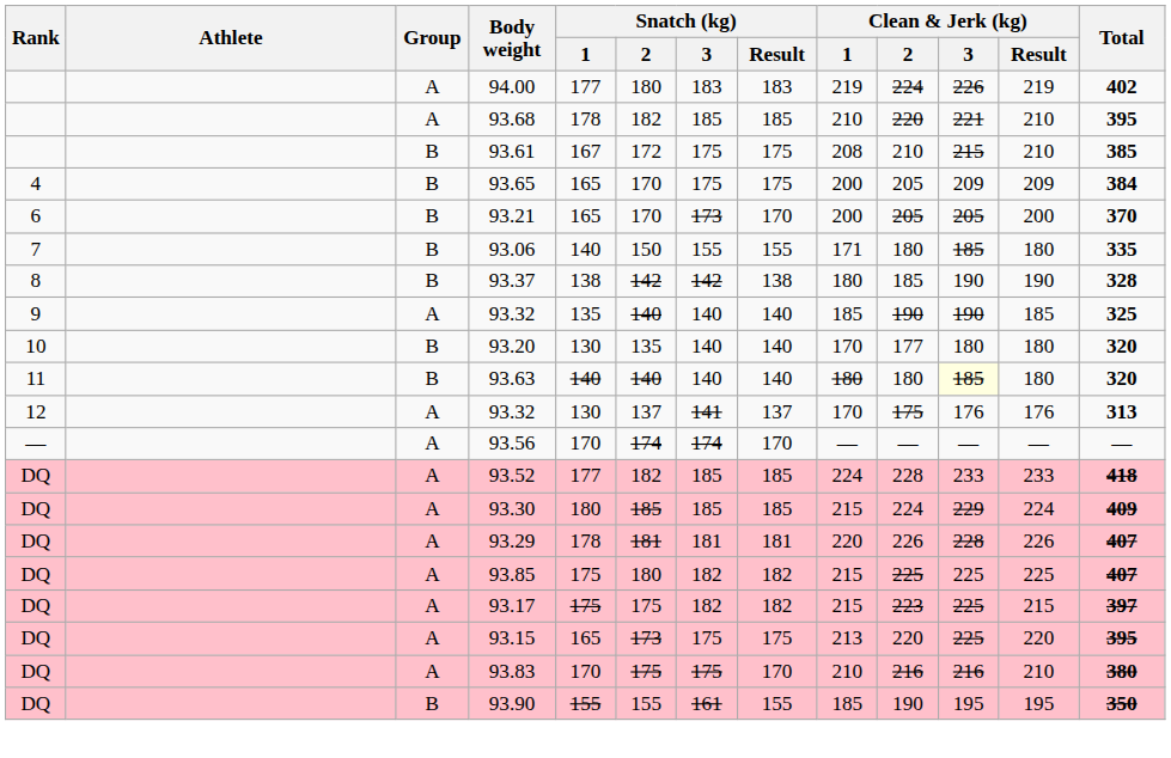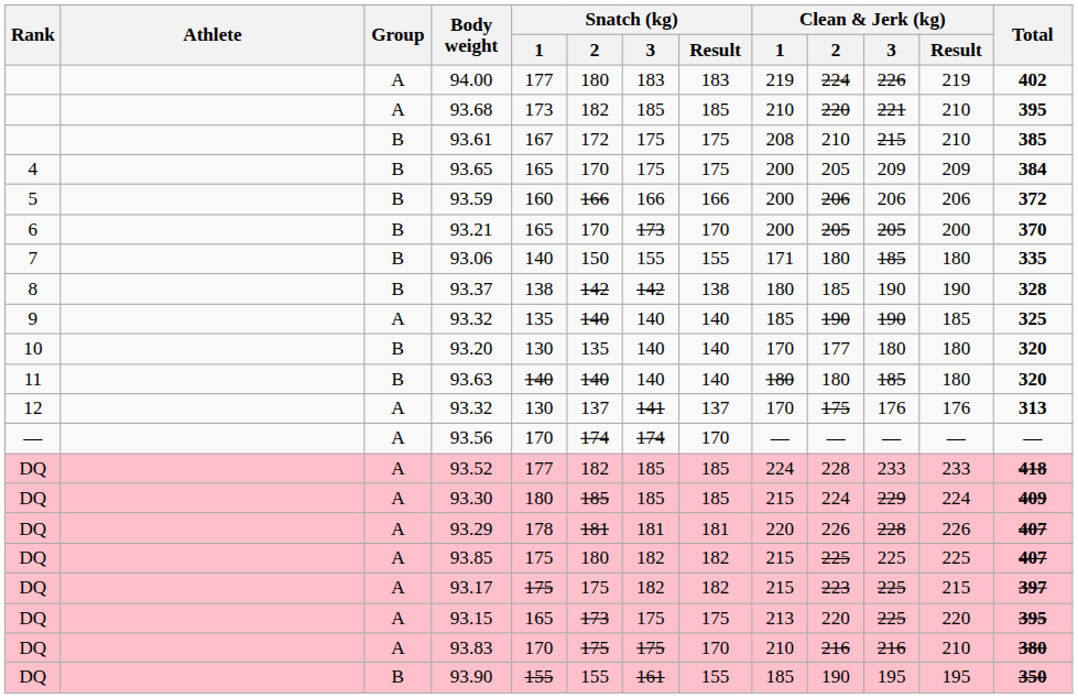93.68 | Snatch (kg) / 1: 178 -> 173
+ row: 5 | B | 93.59 | 160 | 166 | 166 | 166 | 200 | 206 | 206 | 206 | 372
93.63 | Clean & Jerk (kg) / 3: lightyellow background -> no background
